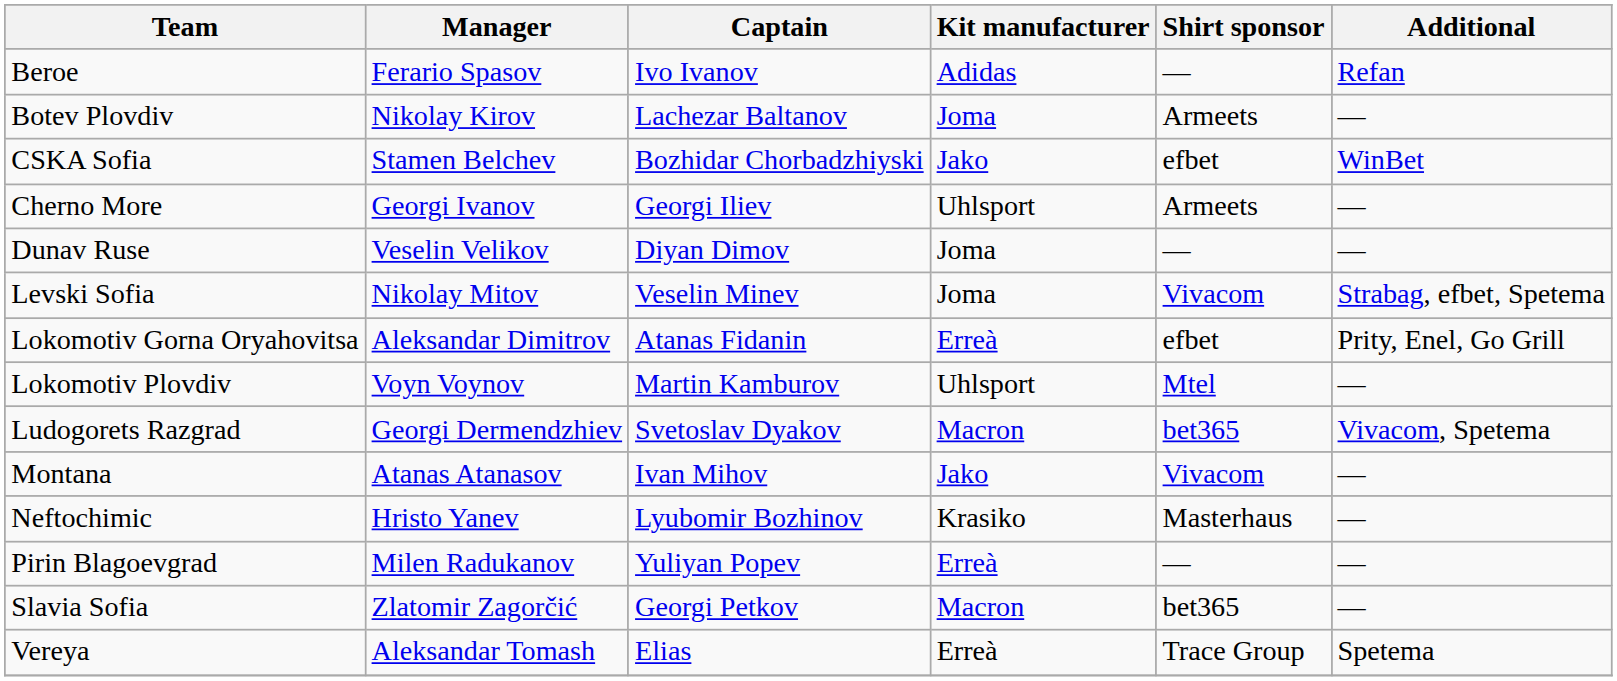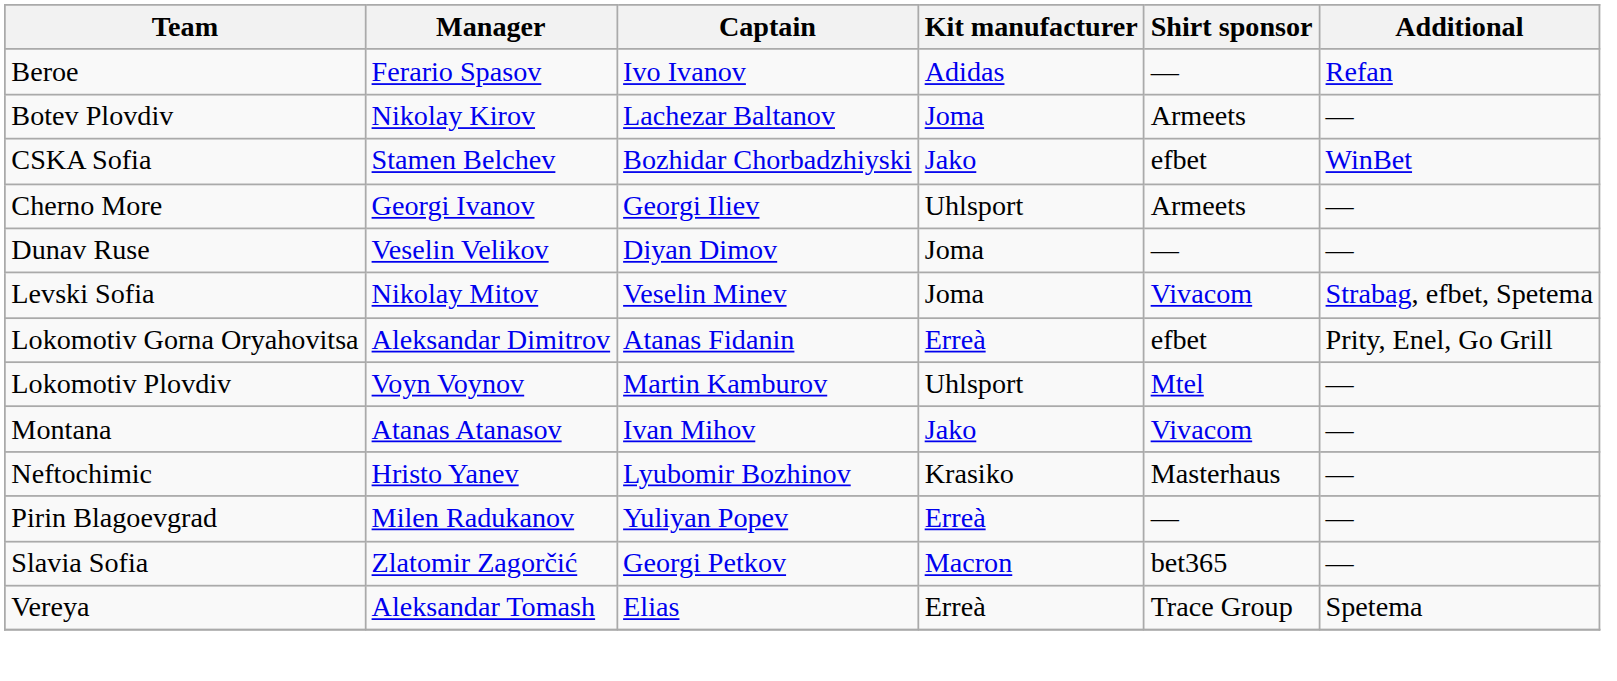- row: Ludogorets Razgrad | Georgi Dermendzhiev | Svetoslav Dyakov | Macron | bet365 | Vivacom, Spetema
